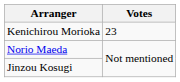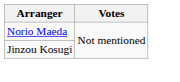- row: Kenichirou Morioka | 23
